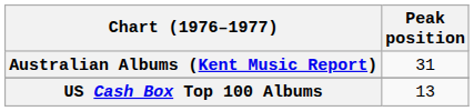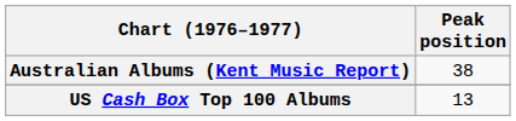Australian Albums (Kent Music Report) | Peak position: 31 -> 38
